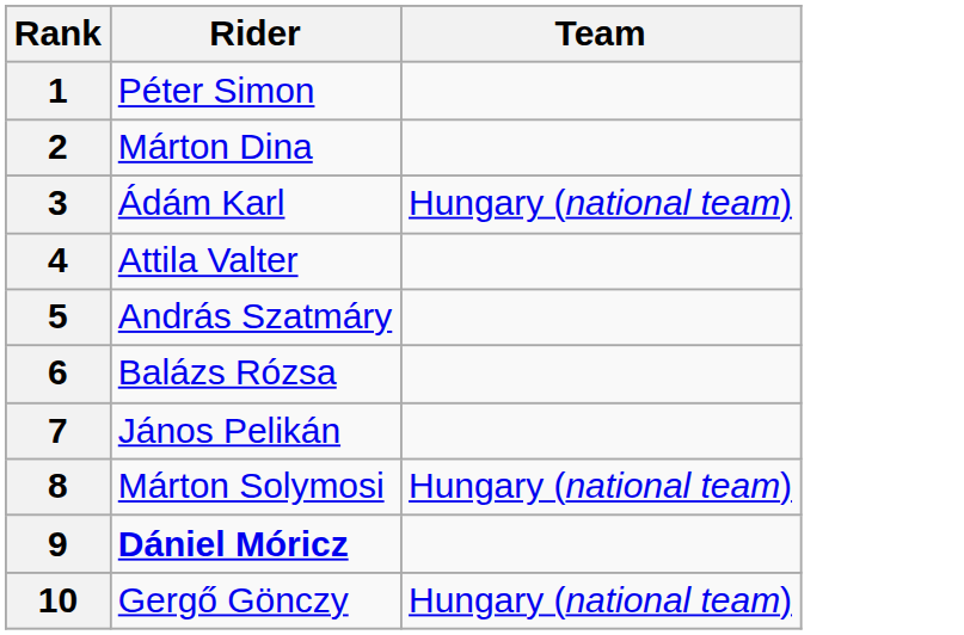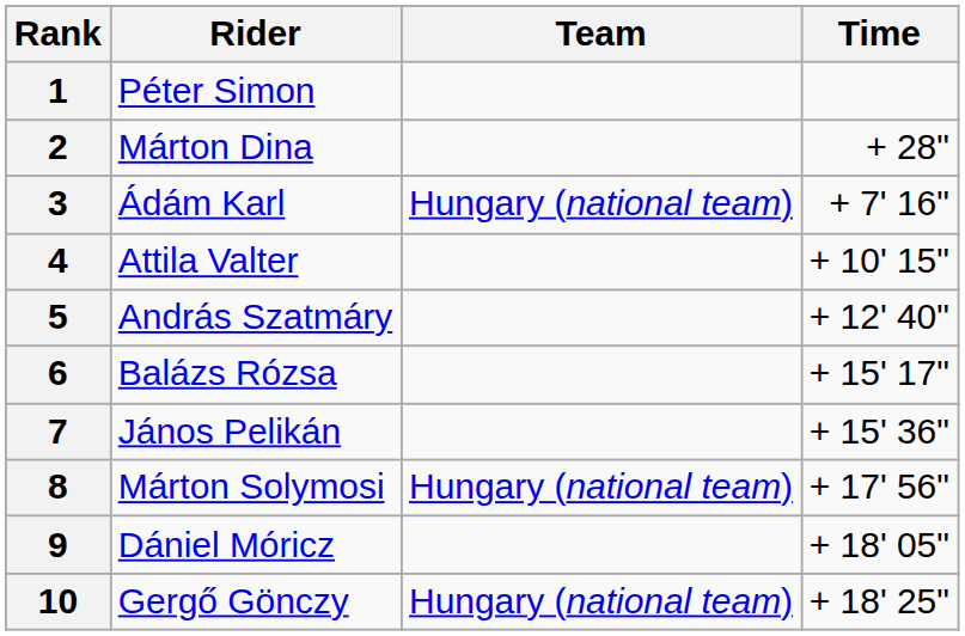+ column: Time | + 28" | + 7' 16" | + 10' 15" | + 12' 40" | + 15' 17" | + 15' 36" | + 17' 56" | + 18' 05" | + 18' 25"
9 | Rider: bold -> normal
